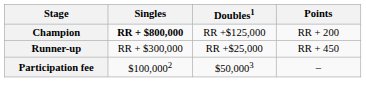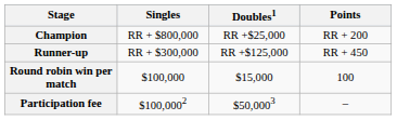Champion | Singles: bold -> normal
Champion | Doubles1: RR +$125,000 -> RR +$25,000
Runner-up | Doubles1: RR +$25,000 -> RR +$125,000
+ row: Round robin win per match | $100,000 | $15,000 | 100
